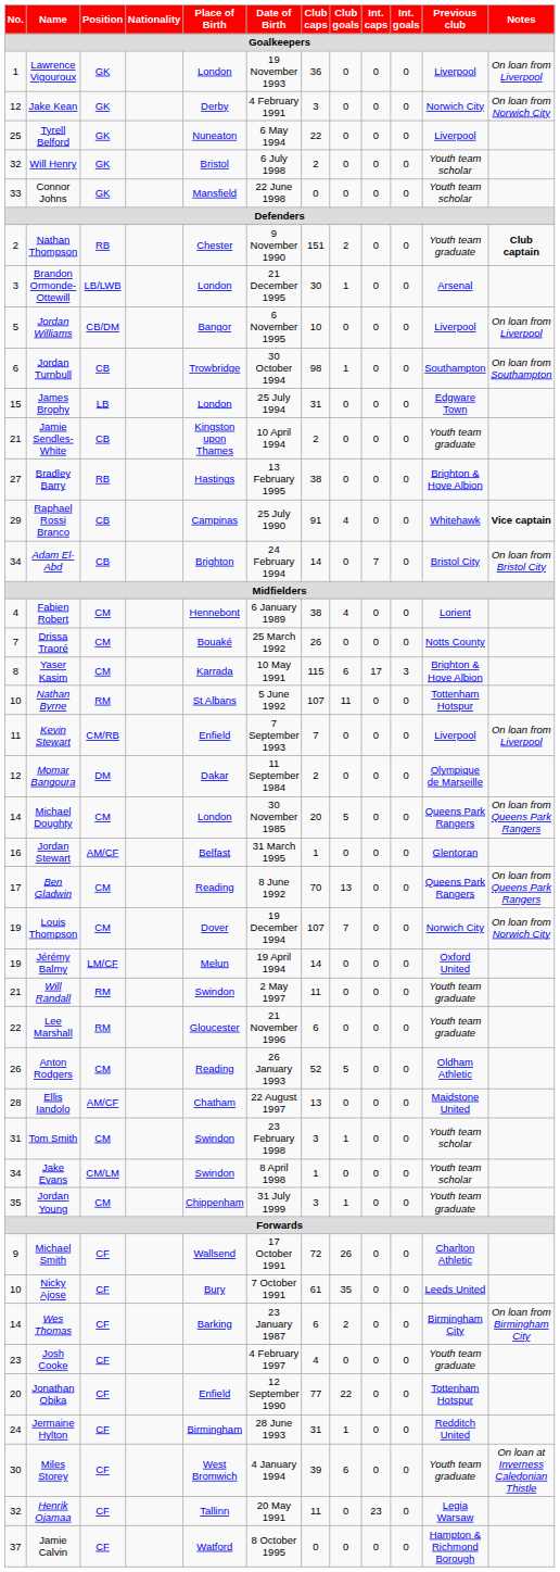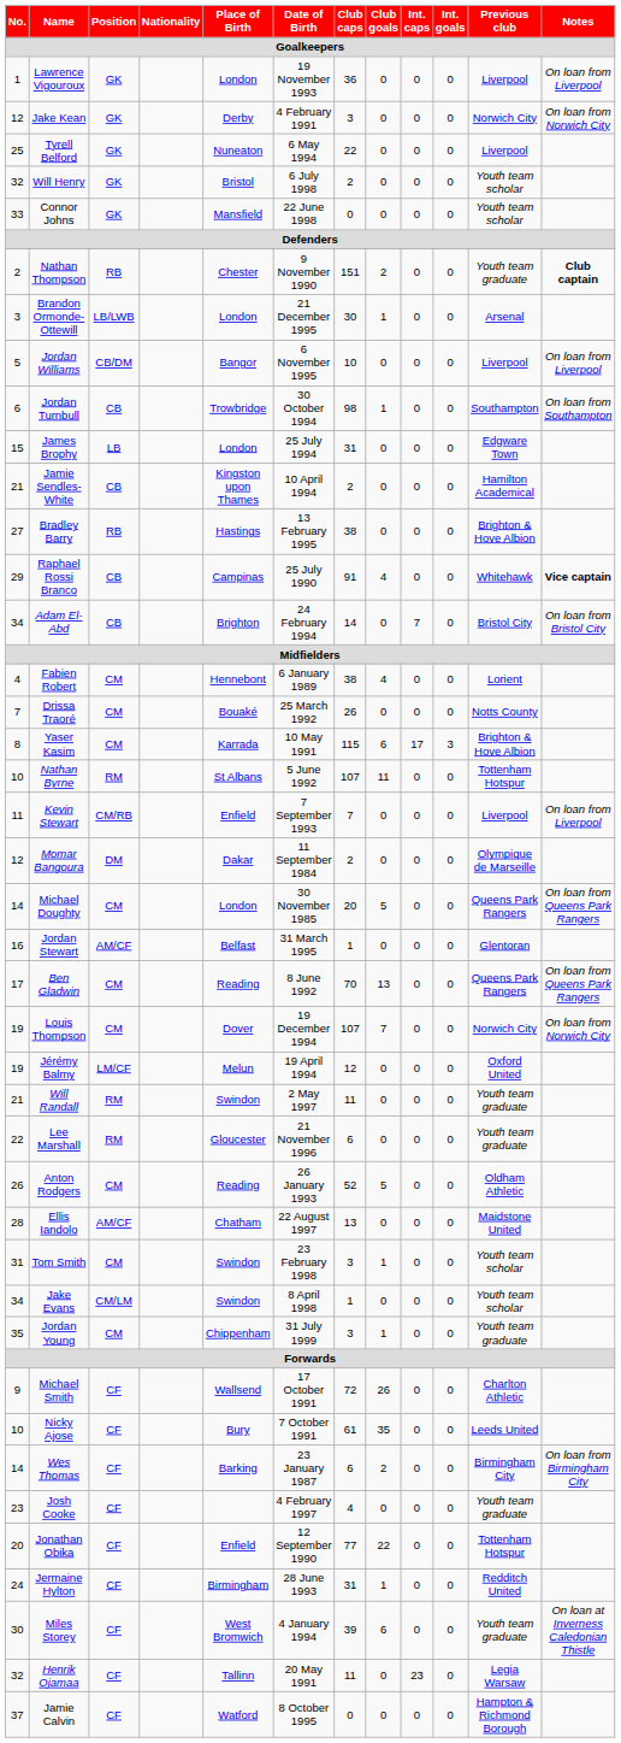Jamie Sendles-White | Previous club: Youth team graduate -> Hamilton Academical
Jérémy Balmy | Club caps: 14 -> 12
